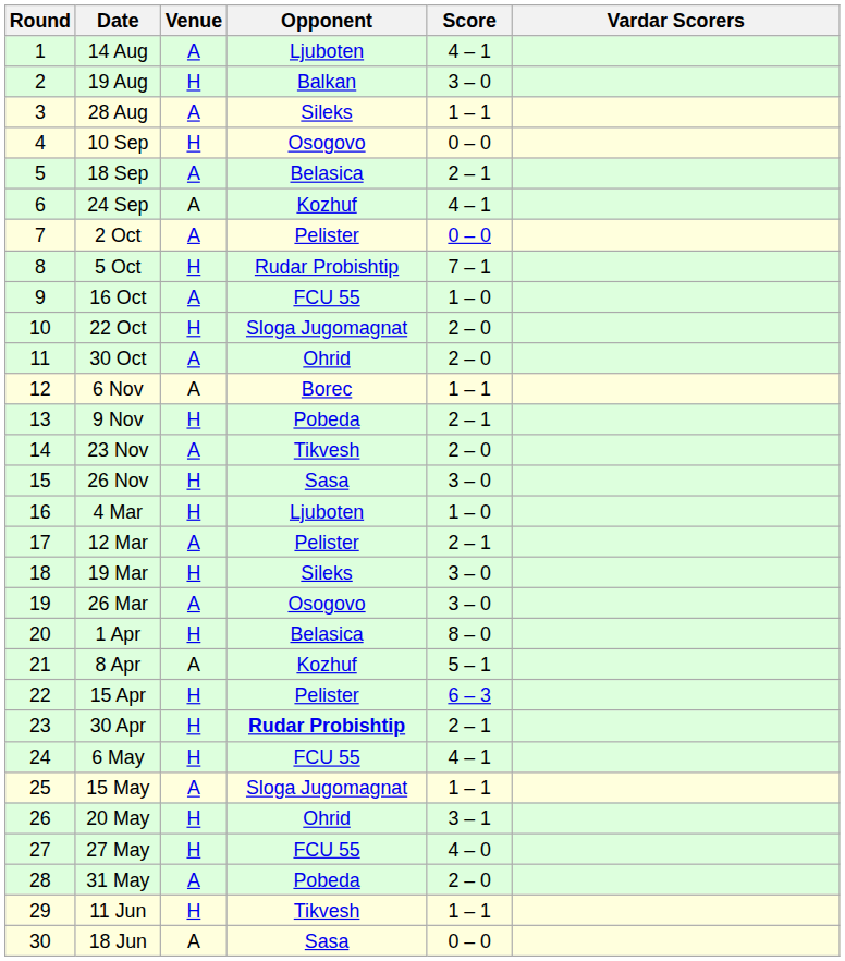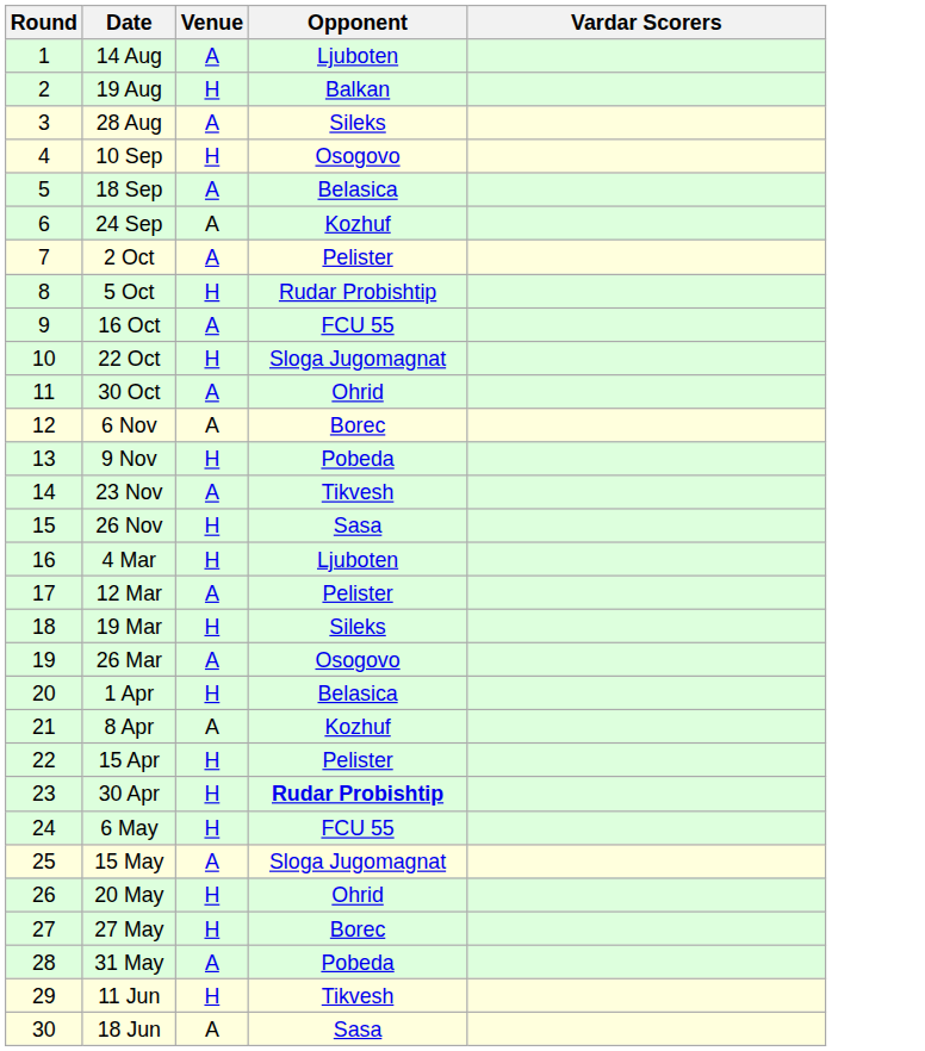- column: Score | 4 – 1 | 3 – 0 | 1 – 1 | 0 – 0 | 2 – 1 | 4 – 1 | 0 – 0 | 7 – 1 | 1 – 0 | 2 – 0 | 2 – 0 | 1 – 1 | 2 – 1 | 2 – 0 | 3 – 0 | 1 – 0 | 2 – 1 | 3 – 0 | 3 – 0 | 8 – 0 | 5 – 1 | 6 – 3 | 2 – 1 | 4 – 1 | 1 – 1 | 3 – 1 | 4 – 0 | 2 – 0 | 1 – 1 | 0 – 0
27 May | Opponent: FCU 55 -> Borec
